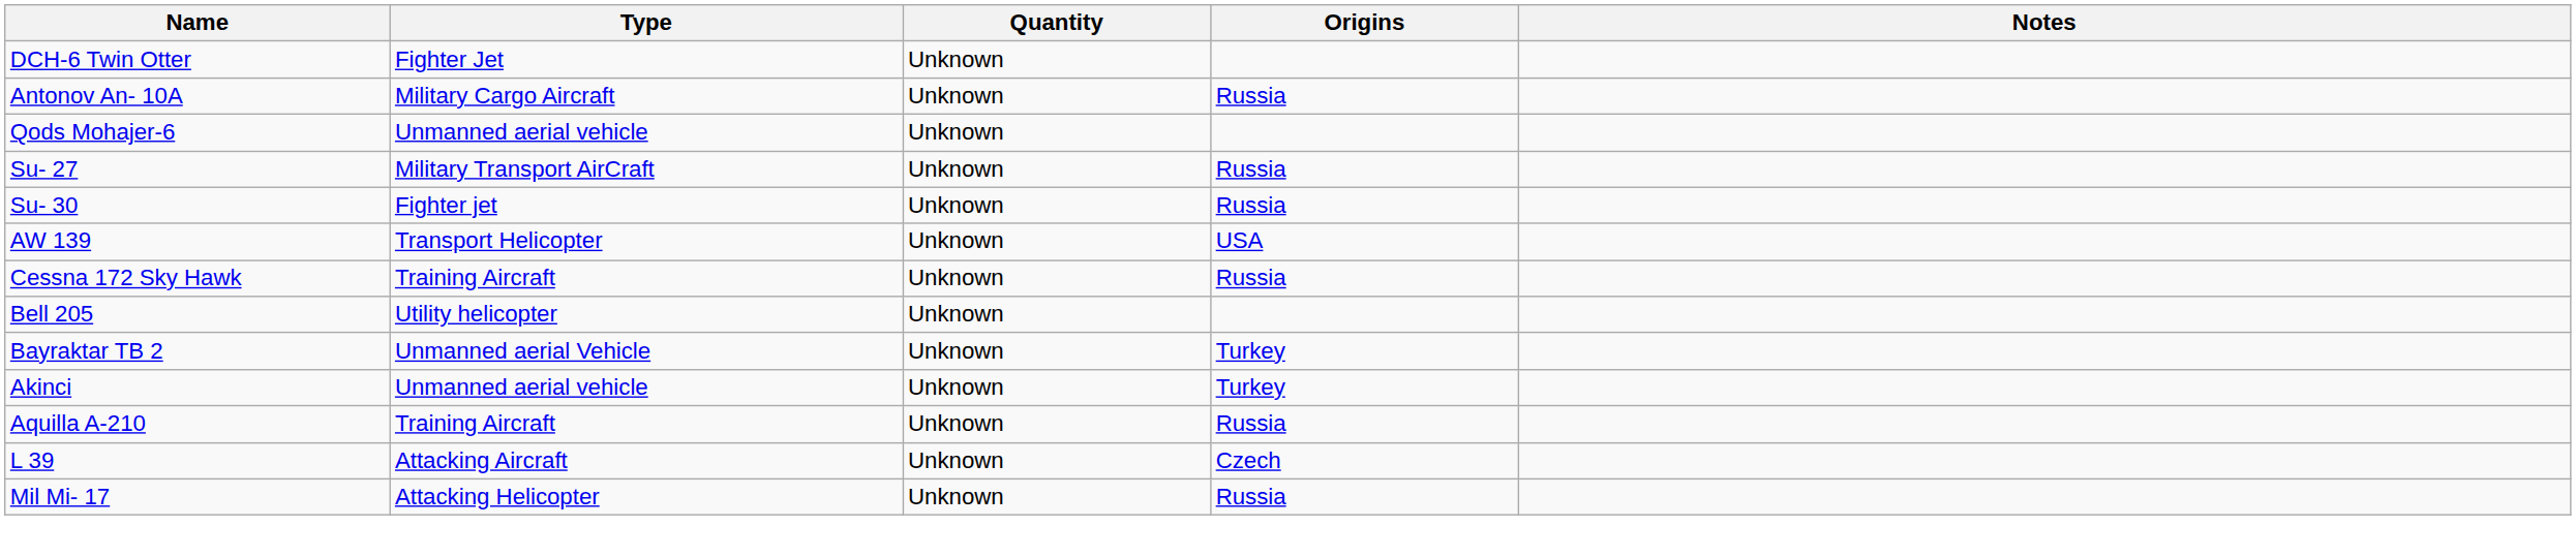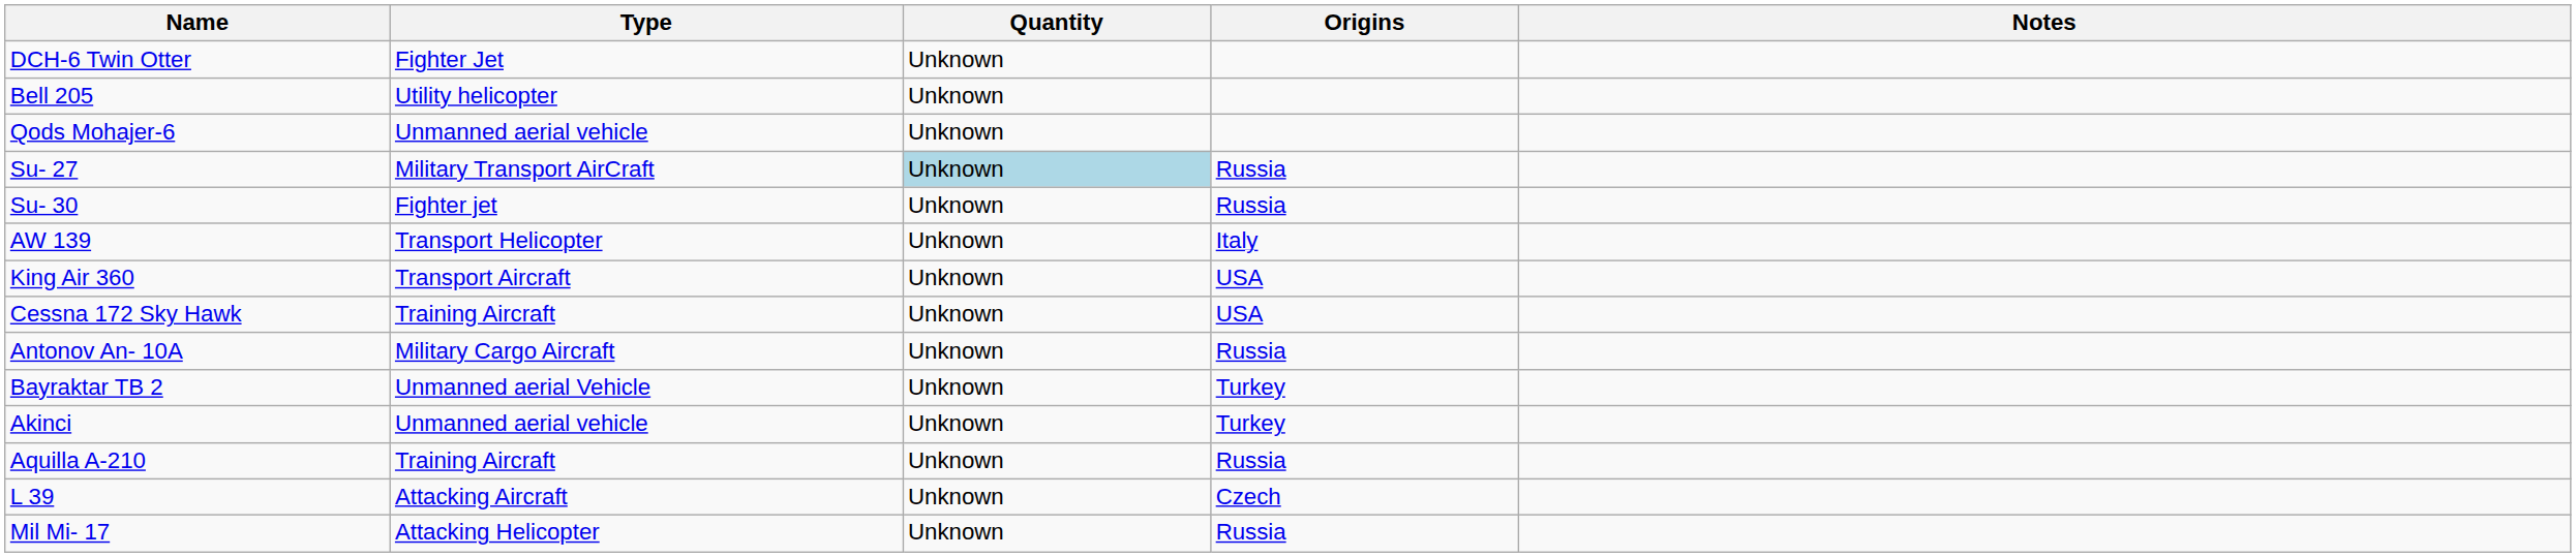rows swapped: Bell 205 <-> Antonov An- 10A
Su- 27 | Quantity: no background -> lightblue background
AW 139 | Origins: USA -> Italy
+ row: King Air 360 | Transport Aircraft | Unknown | USA
Cessna 172 Sky Hawk | Origins: Russia -> USA
